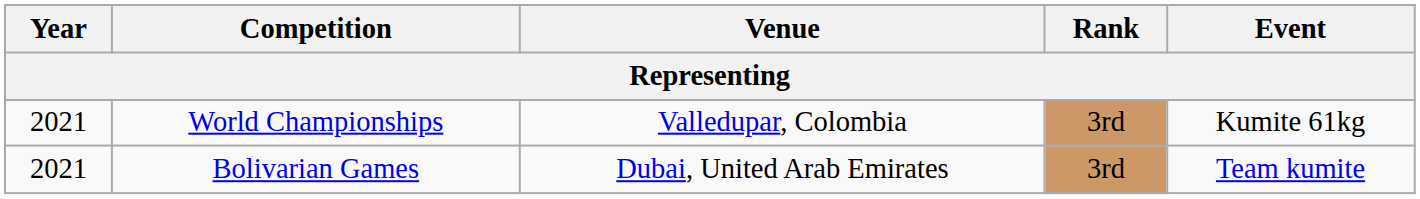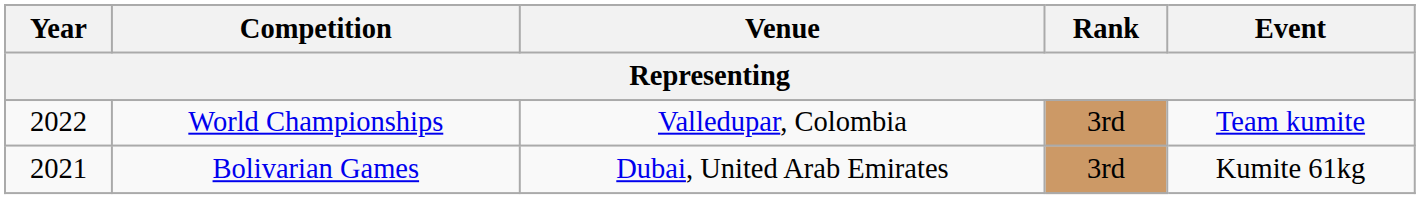World Championships | Year: 2021 -> 2022
World Championships | Event: Kumite 61kg -> Team kumite
Bolivarian Games | Event: Team kumite -> Kumite 61kg
